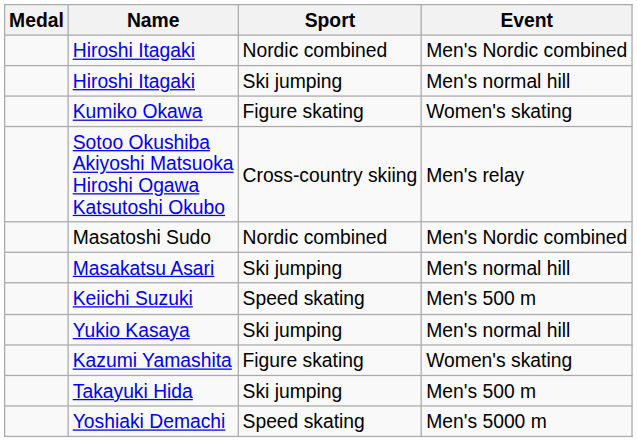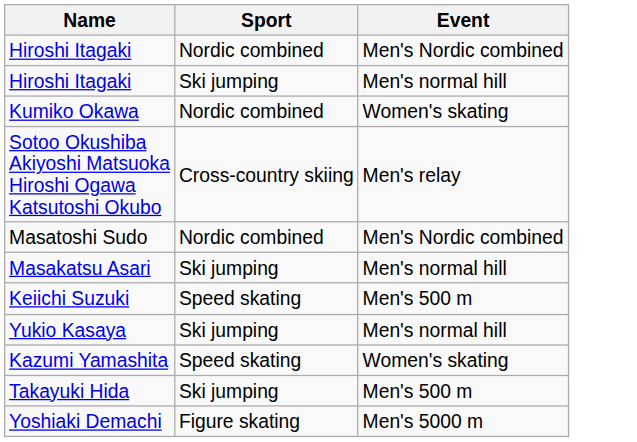- column: Medal
Kumiko Okawa | Sport: Figure skating -> Nordic combined
Kazumi Yamashita | Sport: Figure skating -> Speed skating
Yoshiaki Demachi | Sport: Speed skating -> Figure skating
